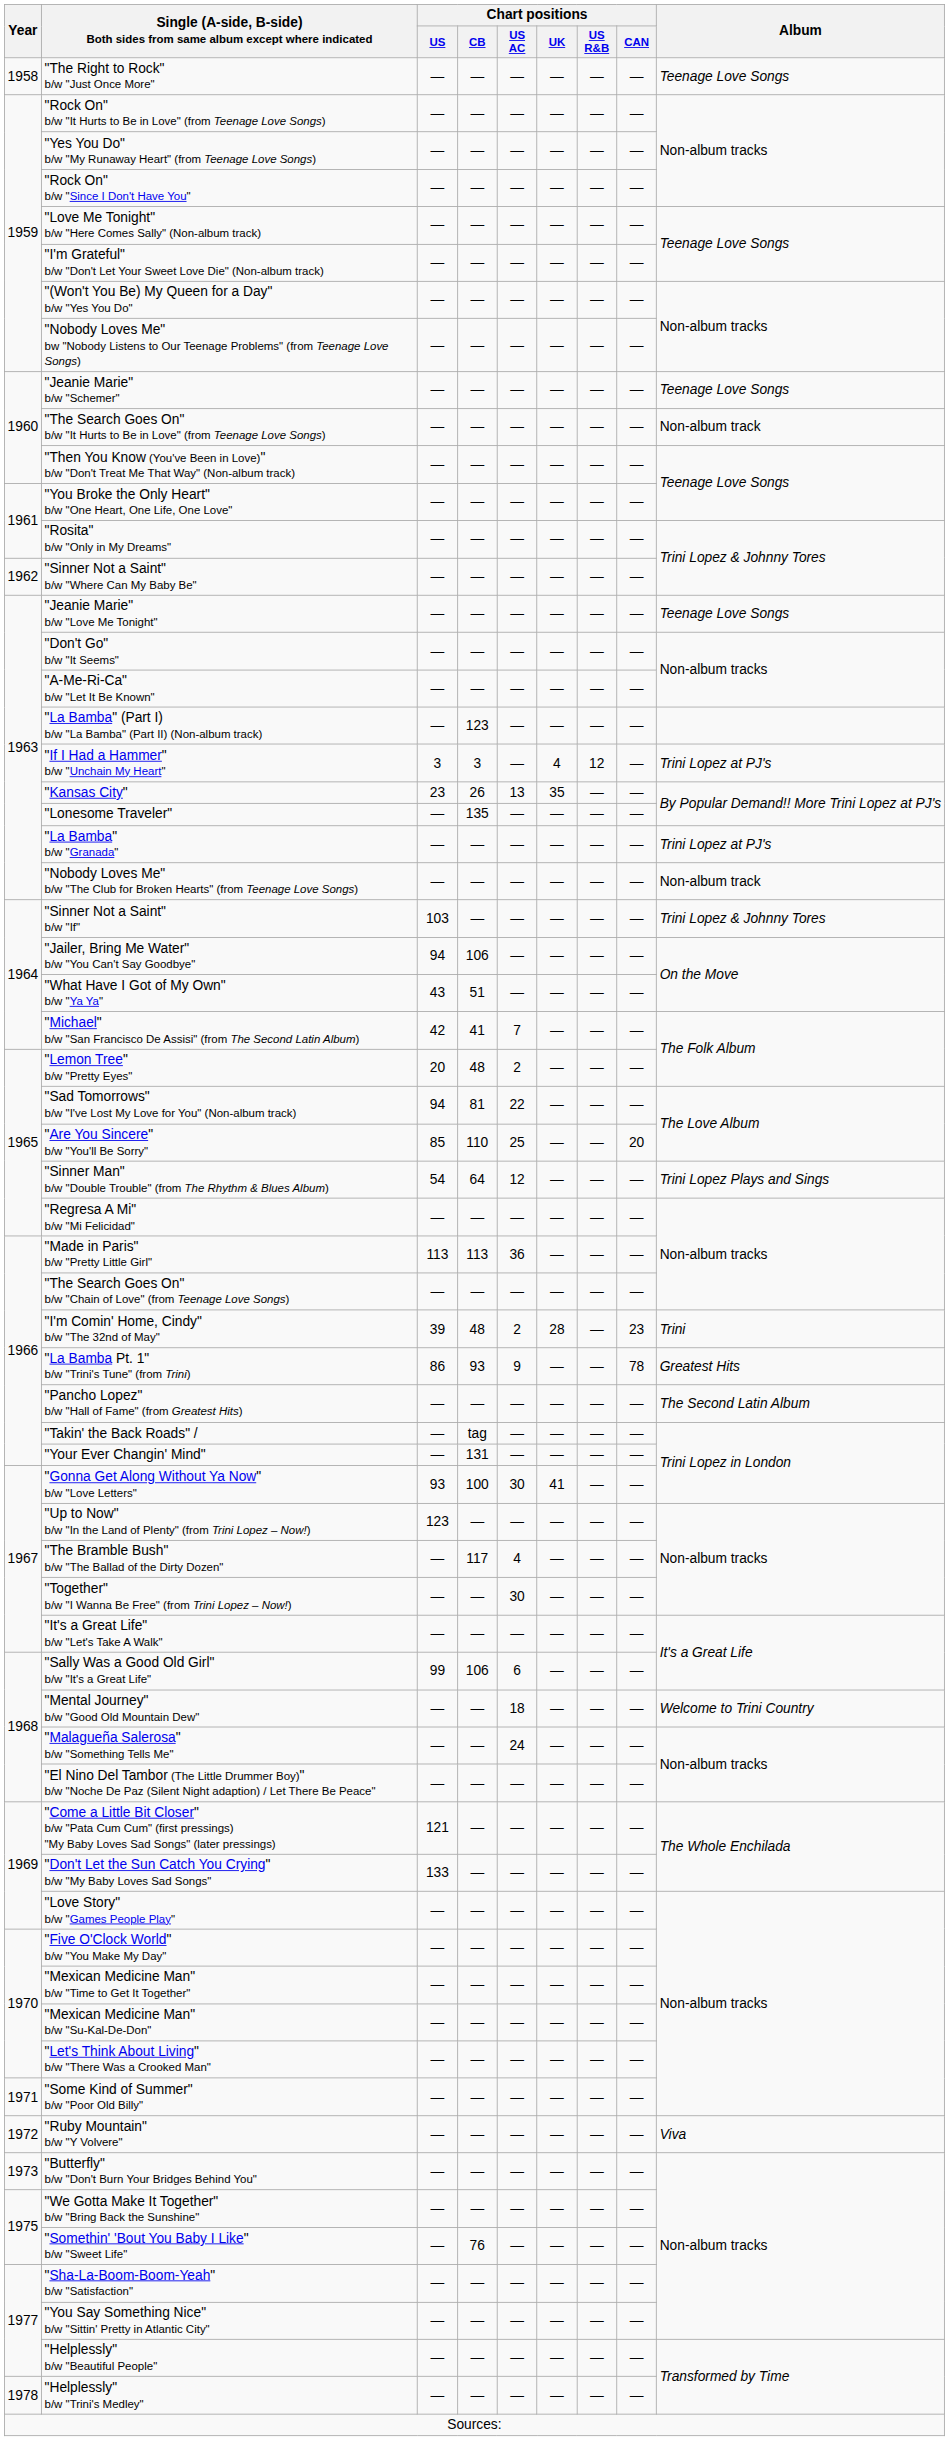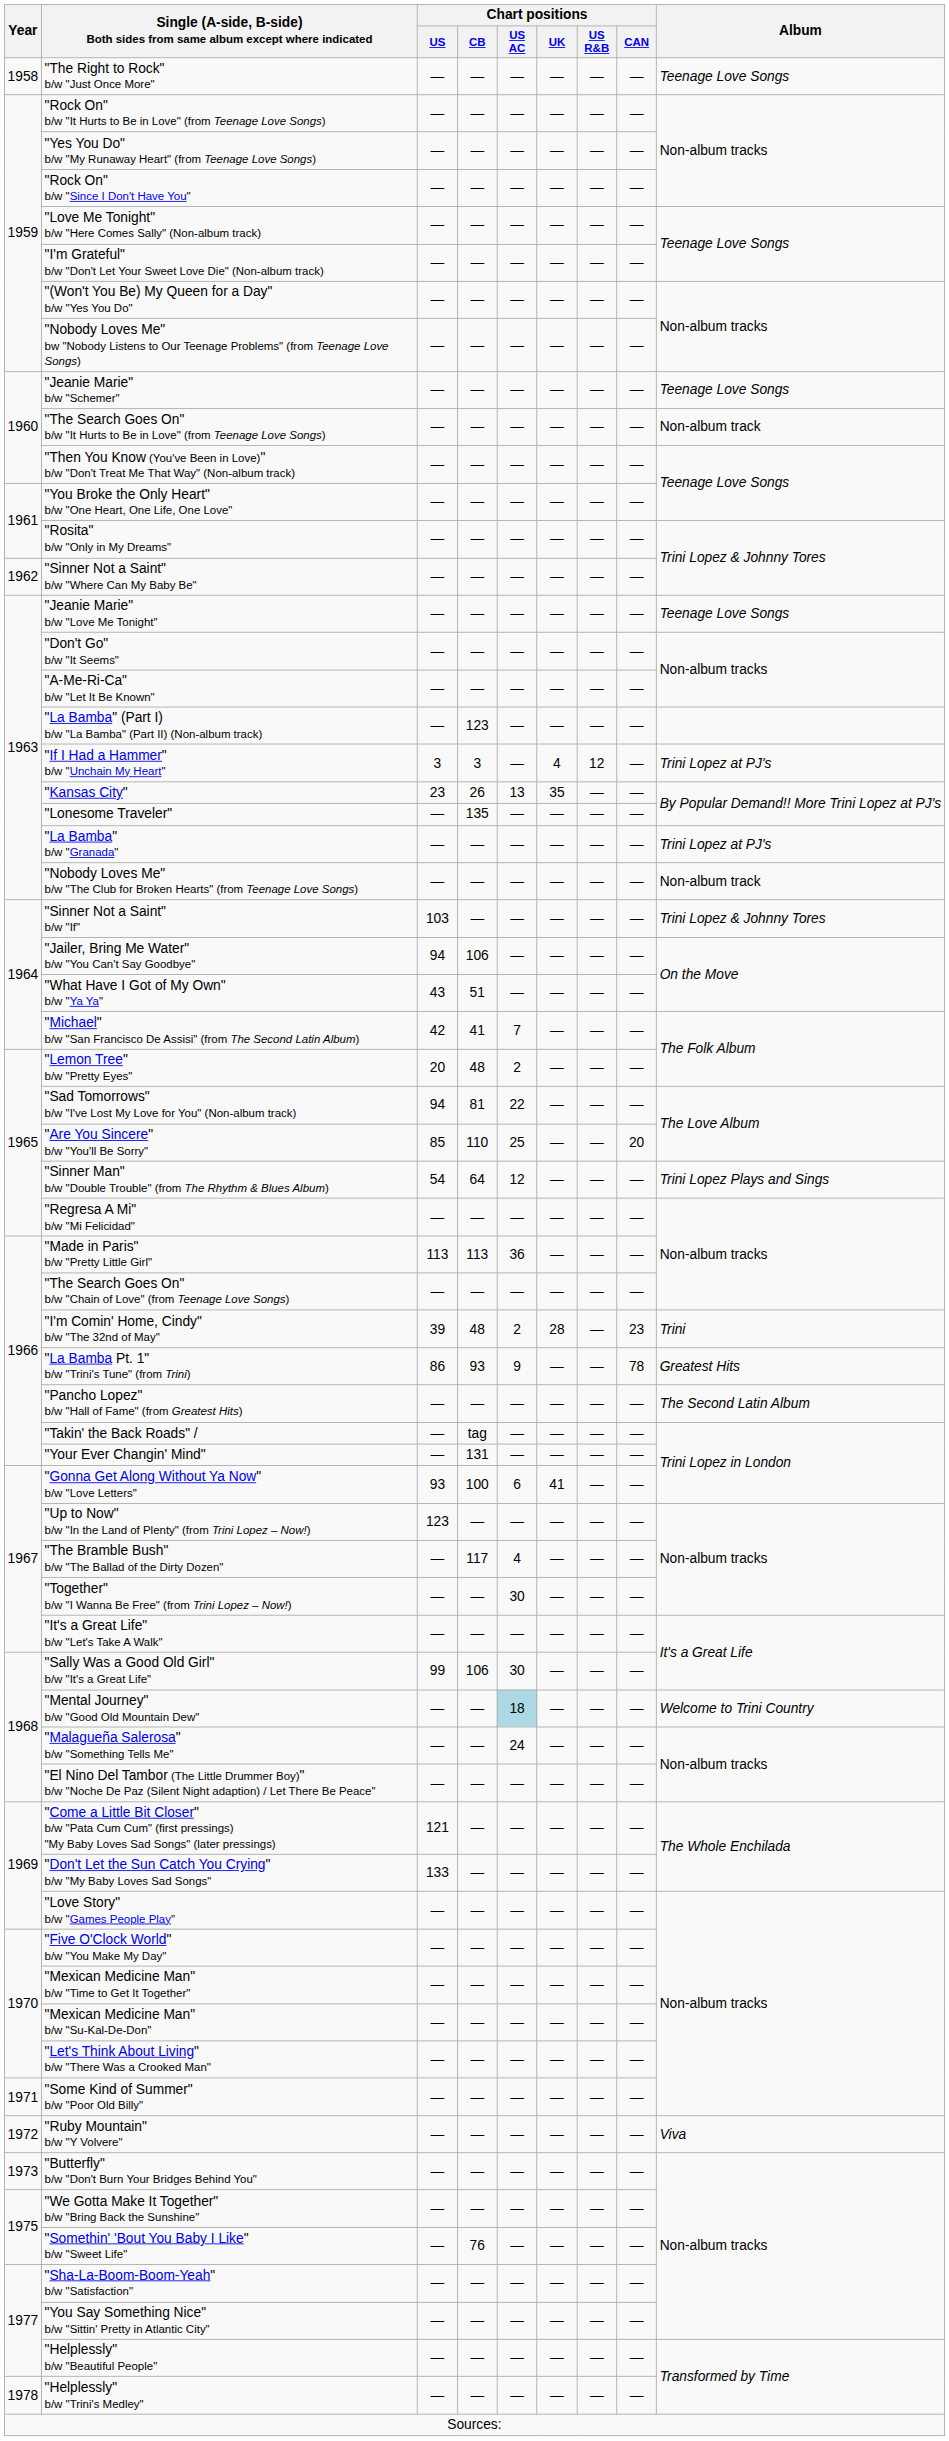"Gonna Get Along Without Ya Now" b/w "Love Letters" | Chart positions / US AC: 30 -> 6
"Sally Was a Good Old Girl" b/w "It's a Great Life" | Chart positions / US AC: 6 -> 30
"Mental Journey" b/w "Good Old Mountain Dew" | Chart positions / US AC: no background -> lightblue background
